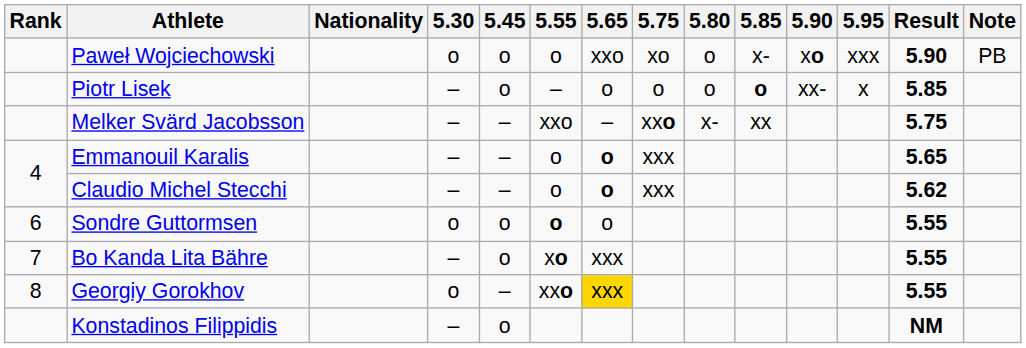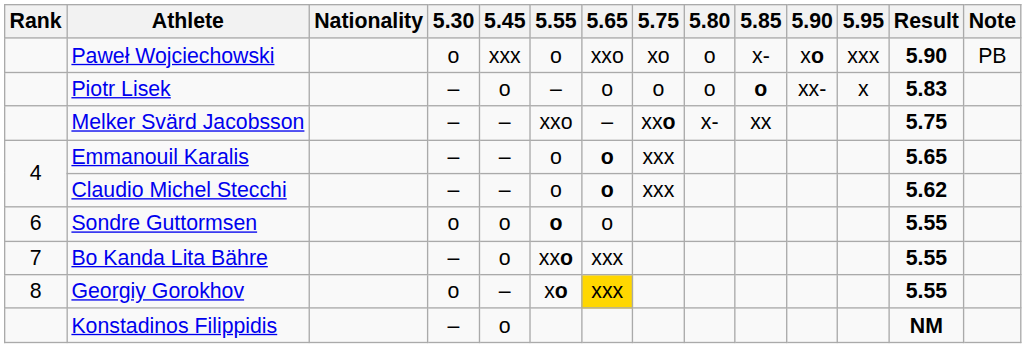Paweł Wojciechowski | 5.45: o -> xxx
Piotr Lisek | Result: 5.85 -> 5.83
Bo Kanda Lita Bähre | 5.55: xo -> xxo
Georgiy Gorokhov | 5.55: xxo -> xo
